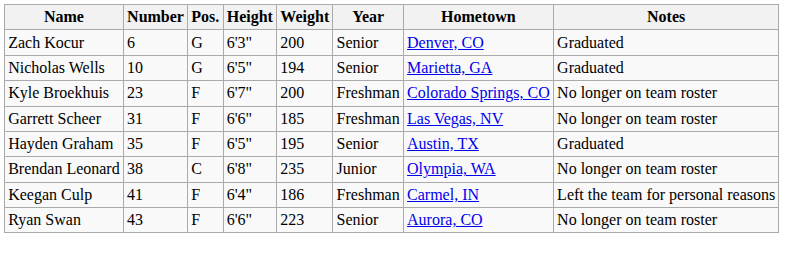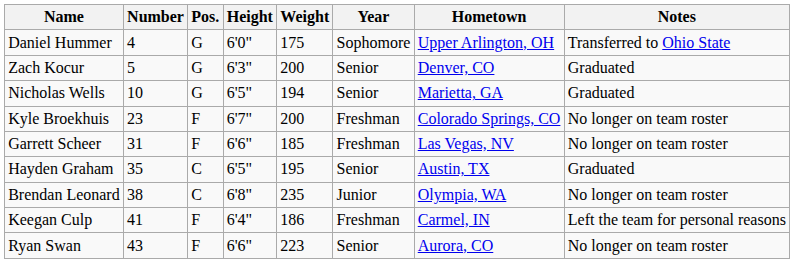+ row: Daniel Hummer | 4 | G | 6'0" | 175 | Sophomore | Upper Arlington, OH | Transferred to Ohio State
Zach Kocur | Number: 6 -> 5
Hayden Graham | Pos.: F -> C
